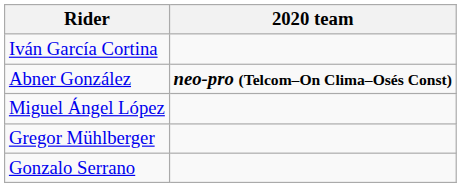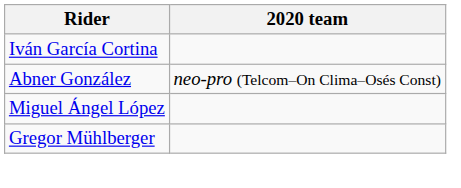Abner González | 2020 team: bold -> normal
- row: Gonzalo Serrano
